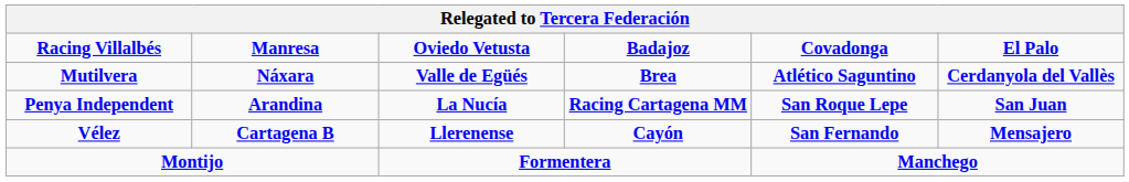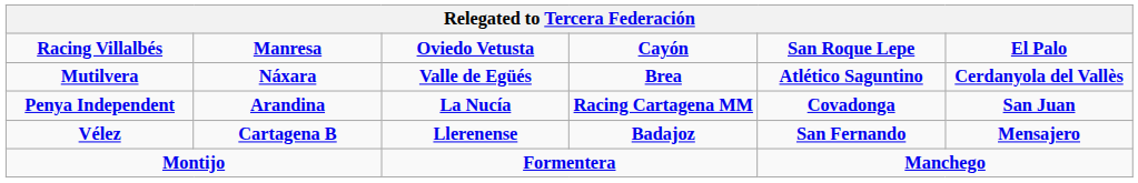Racing Villalbés | column 4: Badajoz -> Cayón
Racing Villalbés | column 5: Covadonga -> San Roque Lepe
Penya Independent | column 5: San Roque Lepe -> Covadonga
Vélez | column 4: Cayón -> Badajoz
